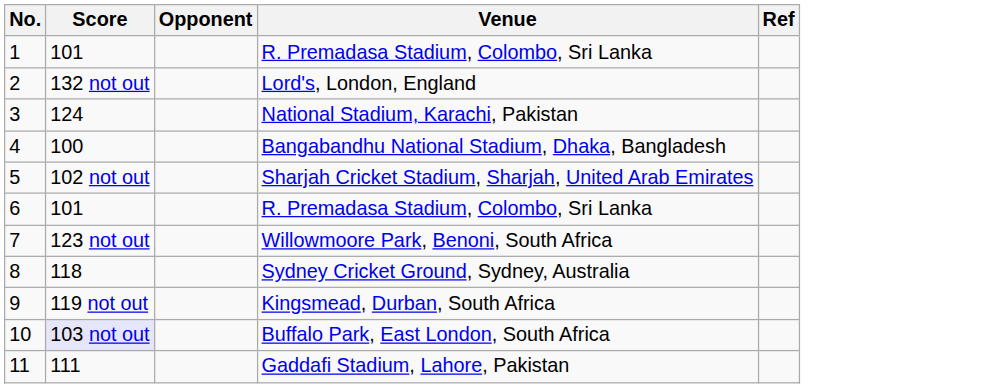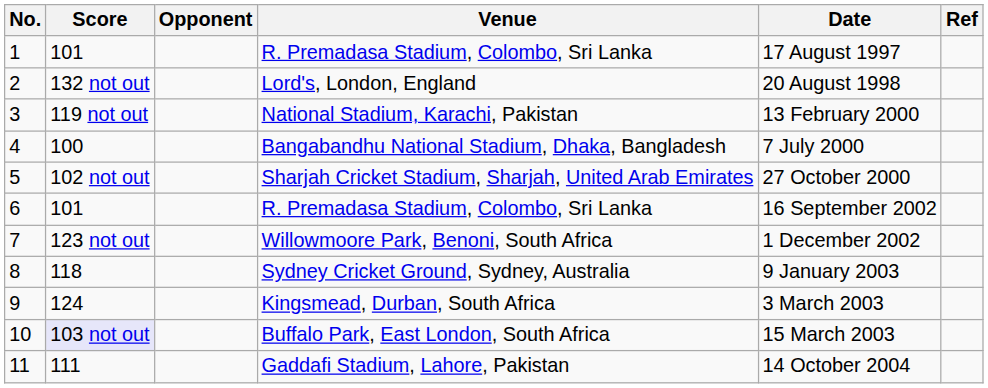+ column: Date | 17 August 1997 | 20 August 1998 | 13 February 2000 | 7 July 2000 | 27 October 2000 | 16 September 2002 | 1 December 2002 | 9 January 2003 | 3 March 2003 | 15 March 2003 | 14 October 2004
National Stadium, Karachi, Pakistan | Score: 124 -> 119 not out
Kingsmead, Durban, South Africa | Score: 119 not out -> 124
